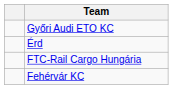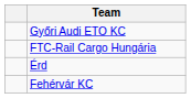rows swapped: Érd <-> FTC-Rail Cargo Hungária
